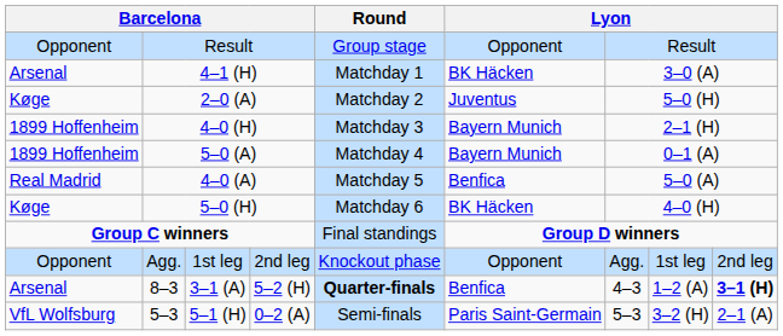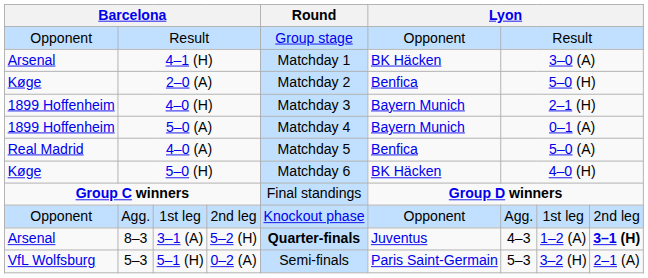2–0 (A) | column 6: Juventus -> Benfica
8–3 | column 6: Benfica -> Juventus
